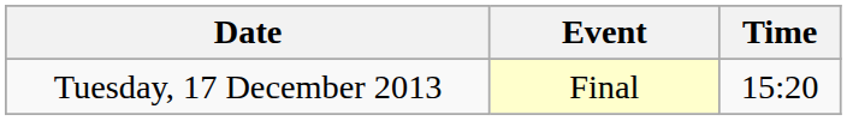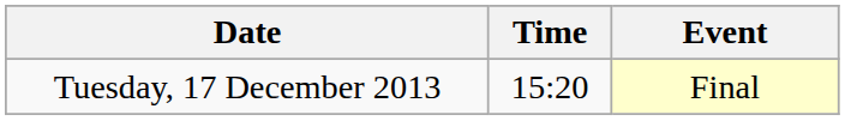columns swapped: Time <-> Event
